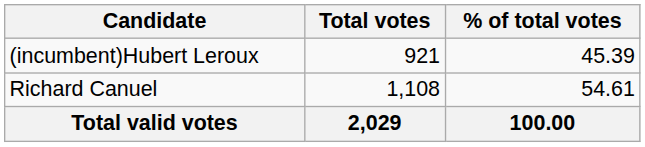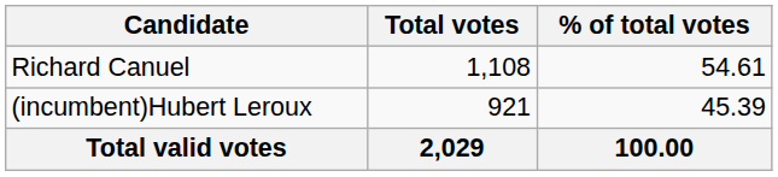rows swapped: Richard Canuel <-> (incumbent)Hubert Leroux
